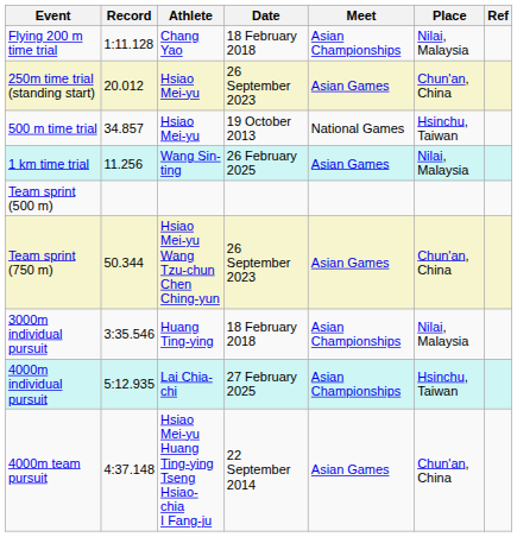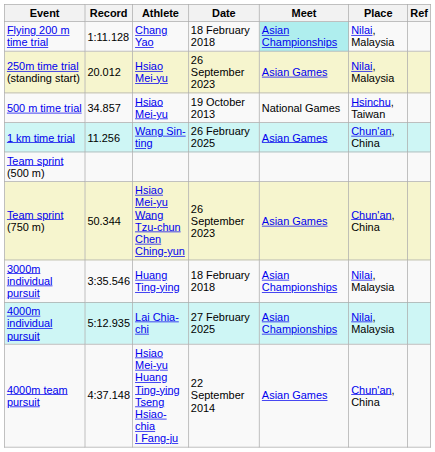Flying 200 m time trial | Meet: no background -> paleturquoise background
250m time trial (standing start) | Place: Chun'an, China -> Nilai, Malaysia
1 km time trial | Place: Nilai, Malaysia -> Chun'an, China
4000m individual pursuit | Place: Hsinchu, Taiwan -> Nilai, Malaysia
